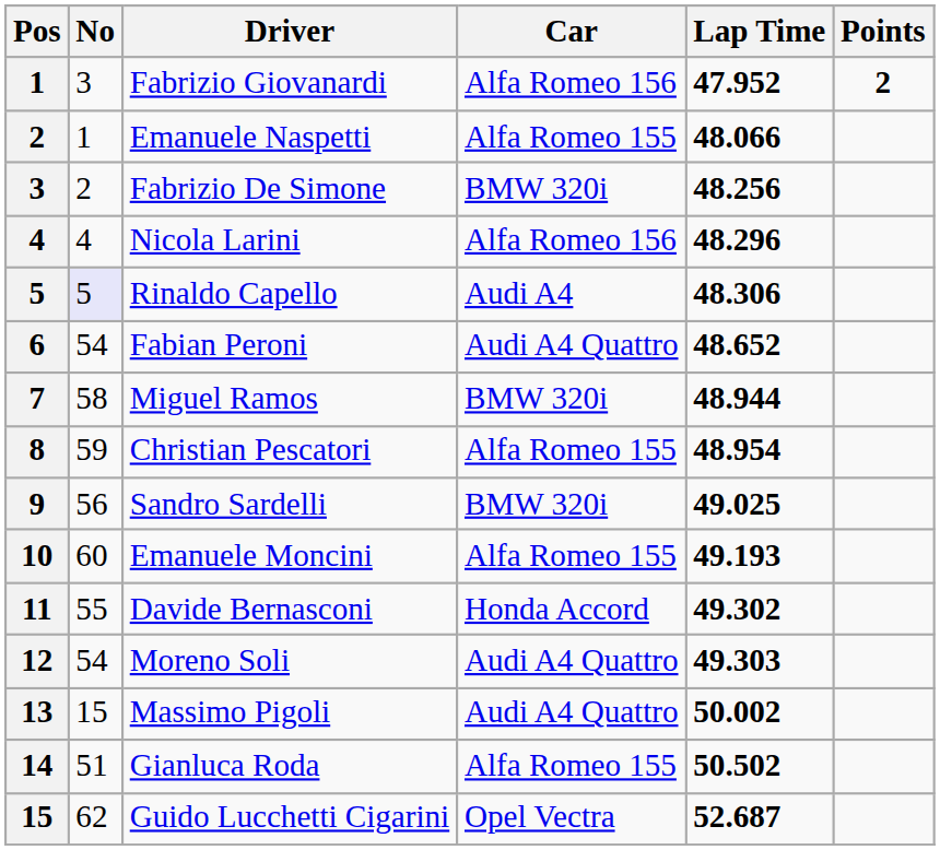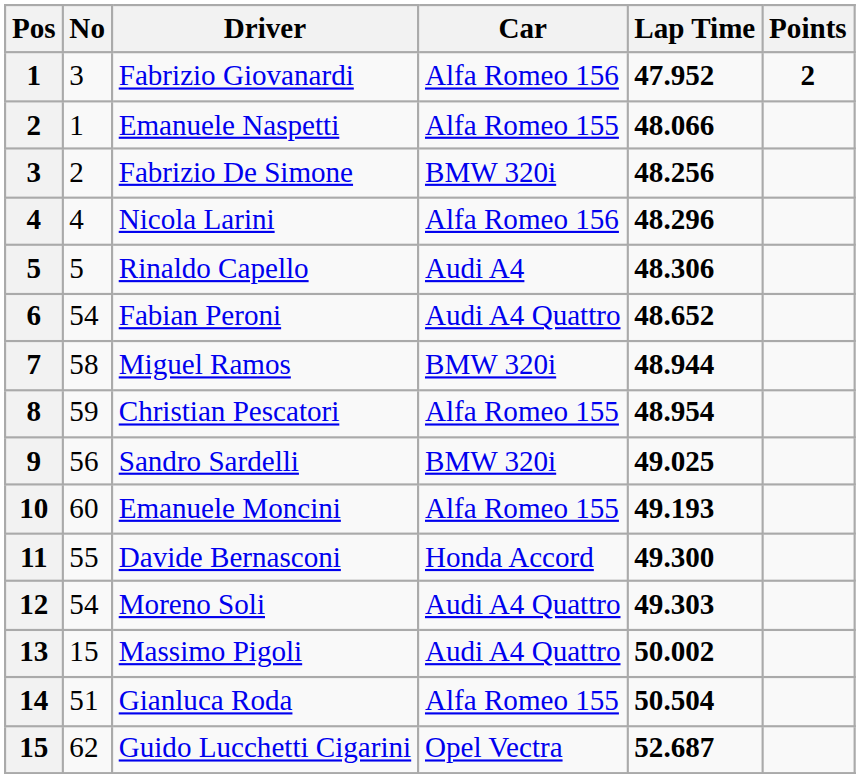Rinaldo Capello | No: lavender background -> no background
Davide Bernasconi | Lap Time: 49.302 -> 49.300
Gianluca Roda | Lap Time: 50.502 -> 50.504
